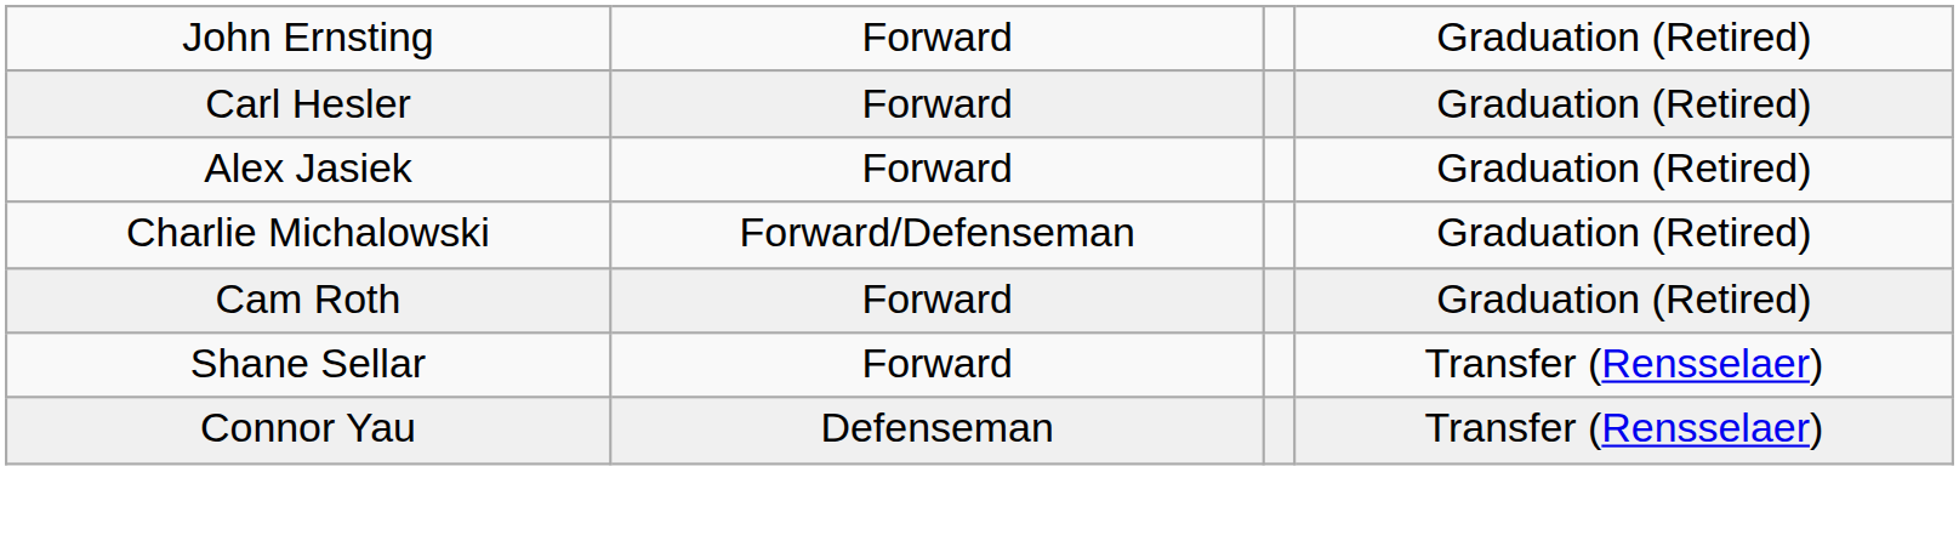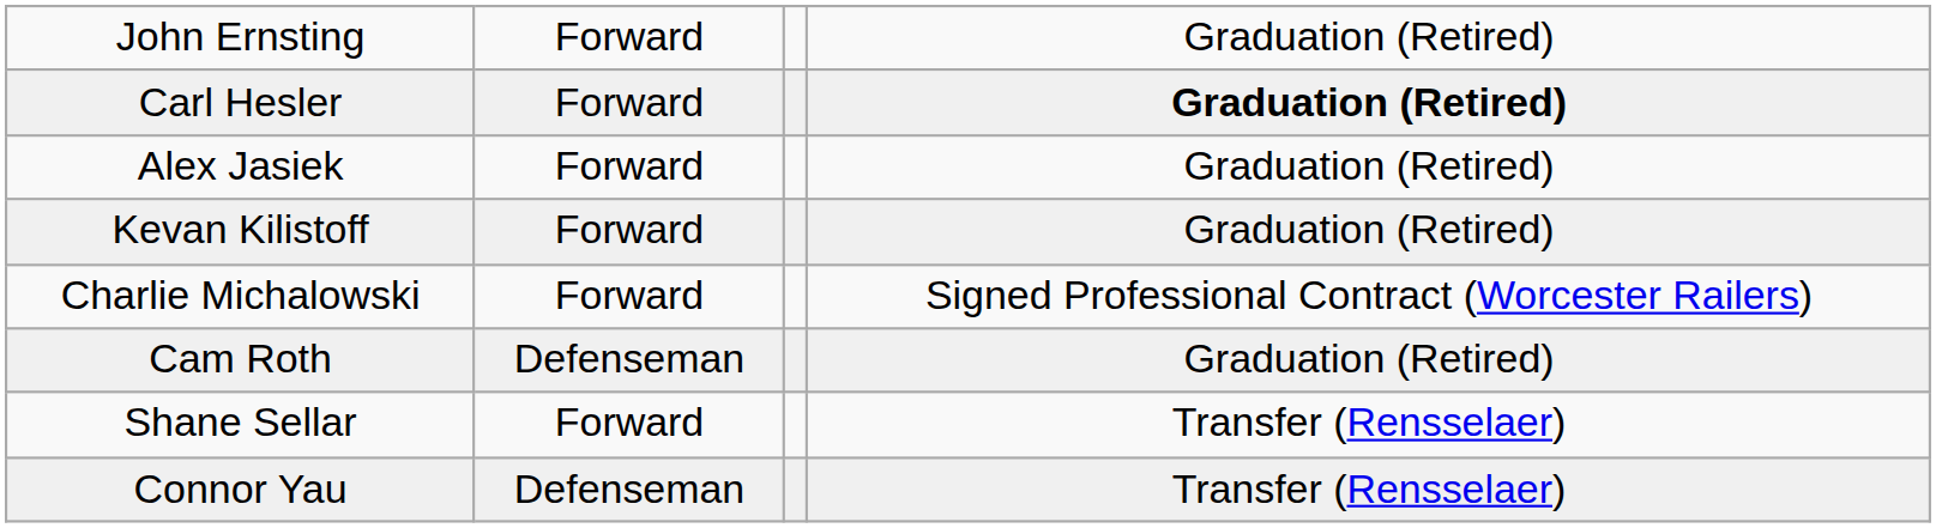Carl Hesler | column 4: normal -> bold
+ row: Kevan Kilistoff | Forward | Graduation (Retired)
Charlie Michalowski | column 2: Forward/Defenseman -> Forward
Charlie Michalowski | column 4: Graduation (Retired) -> Signed Professional Contract (Worcester Railers)
Cam Roth | column 2: Forward -> Defenseman
